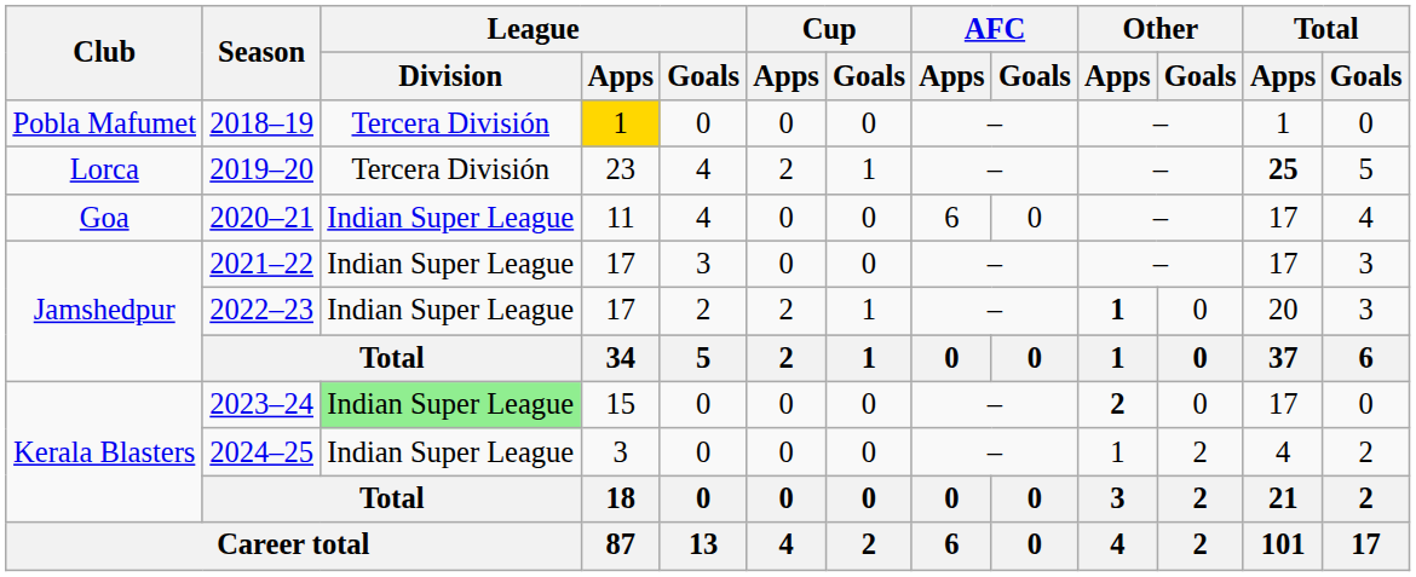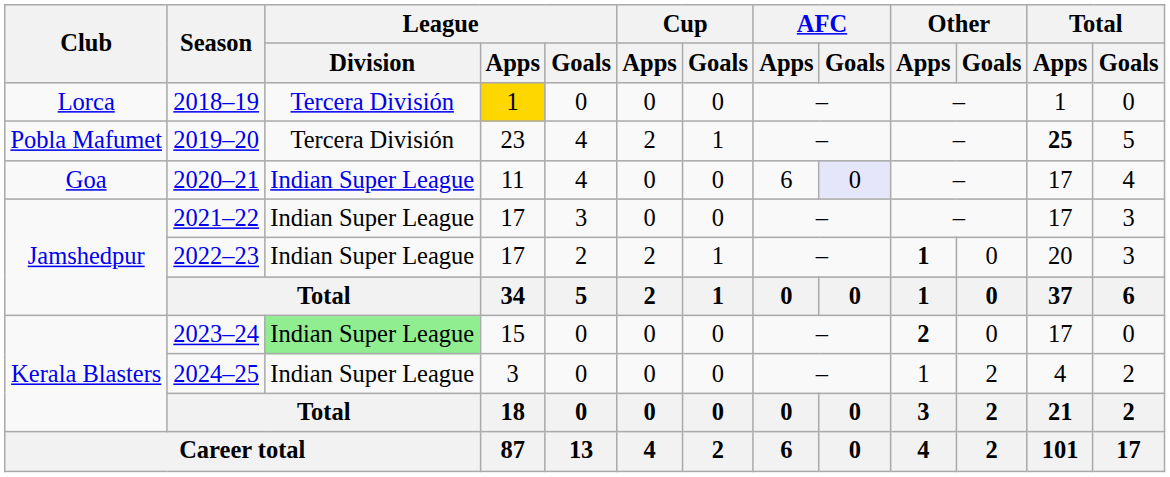2018–19 | Club: Pobla Mafumet -> Lorca
2019–20 | Club: Lorca -> Pobla Mafumet
2020–21 | AFC / Goals: no background -> lavender background
